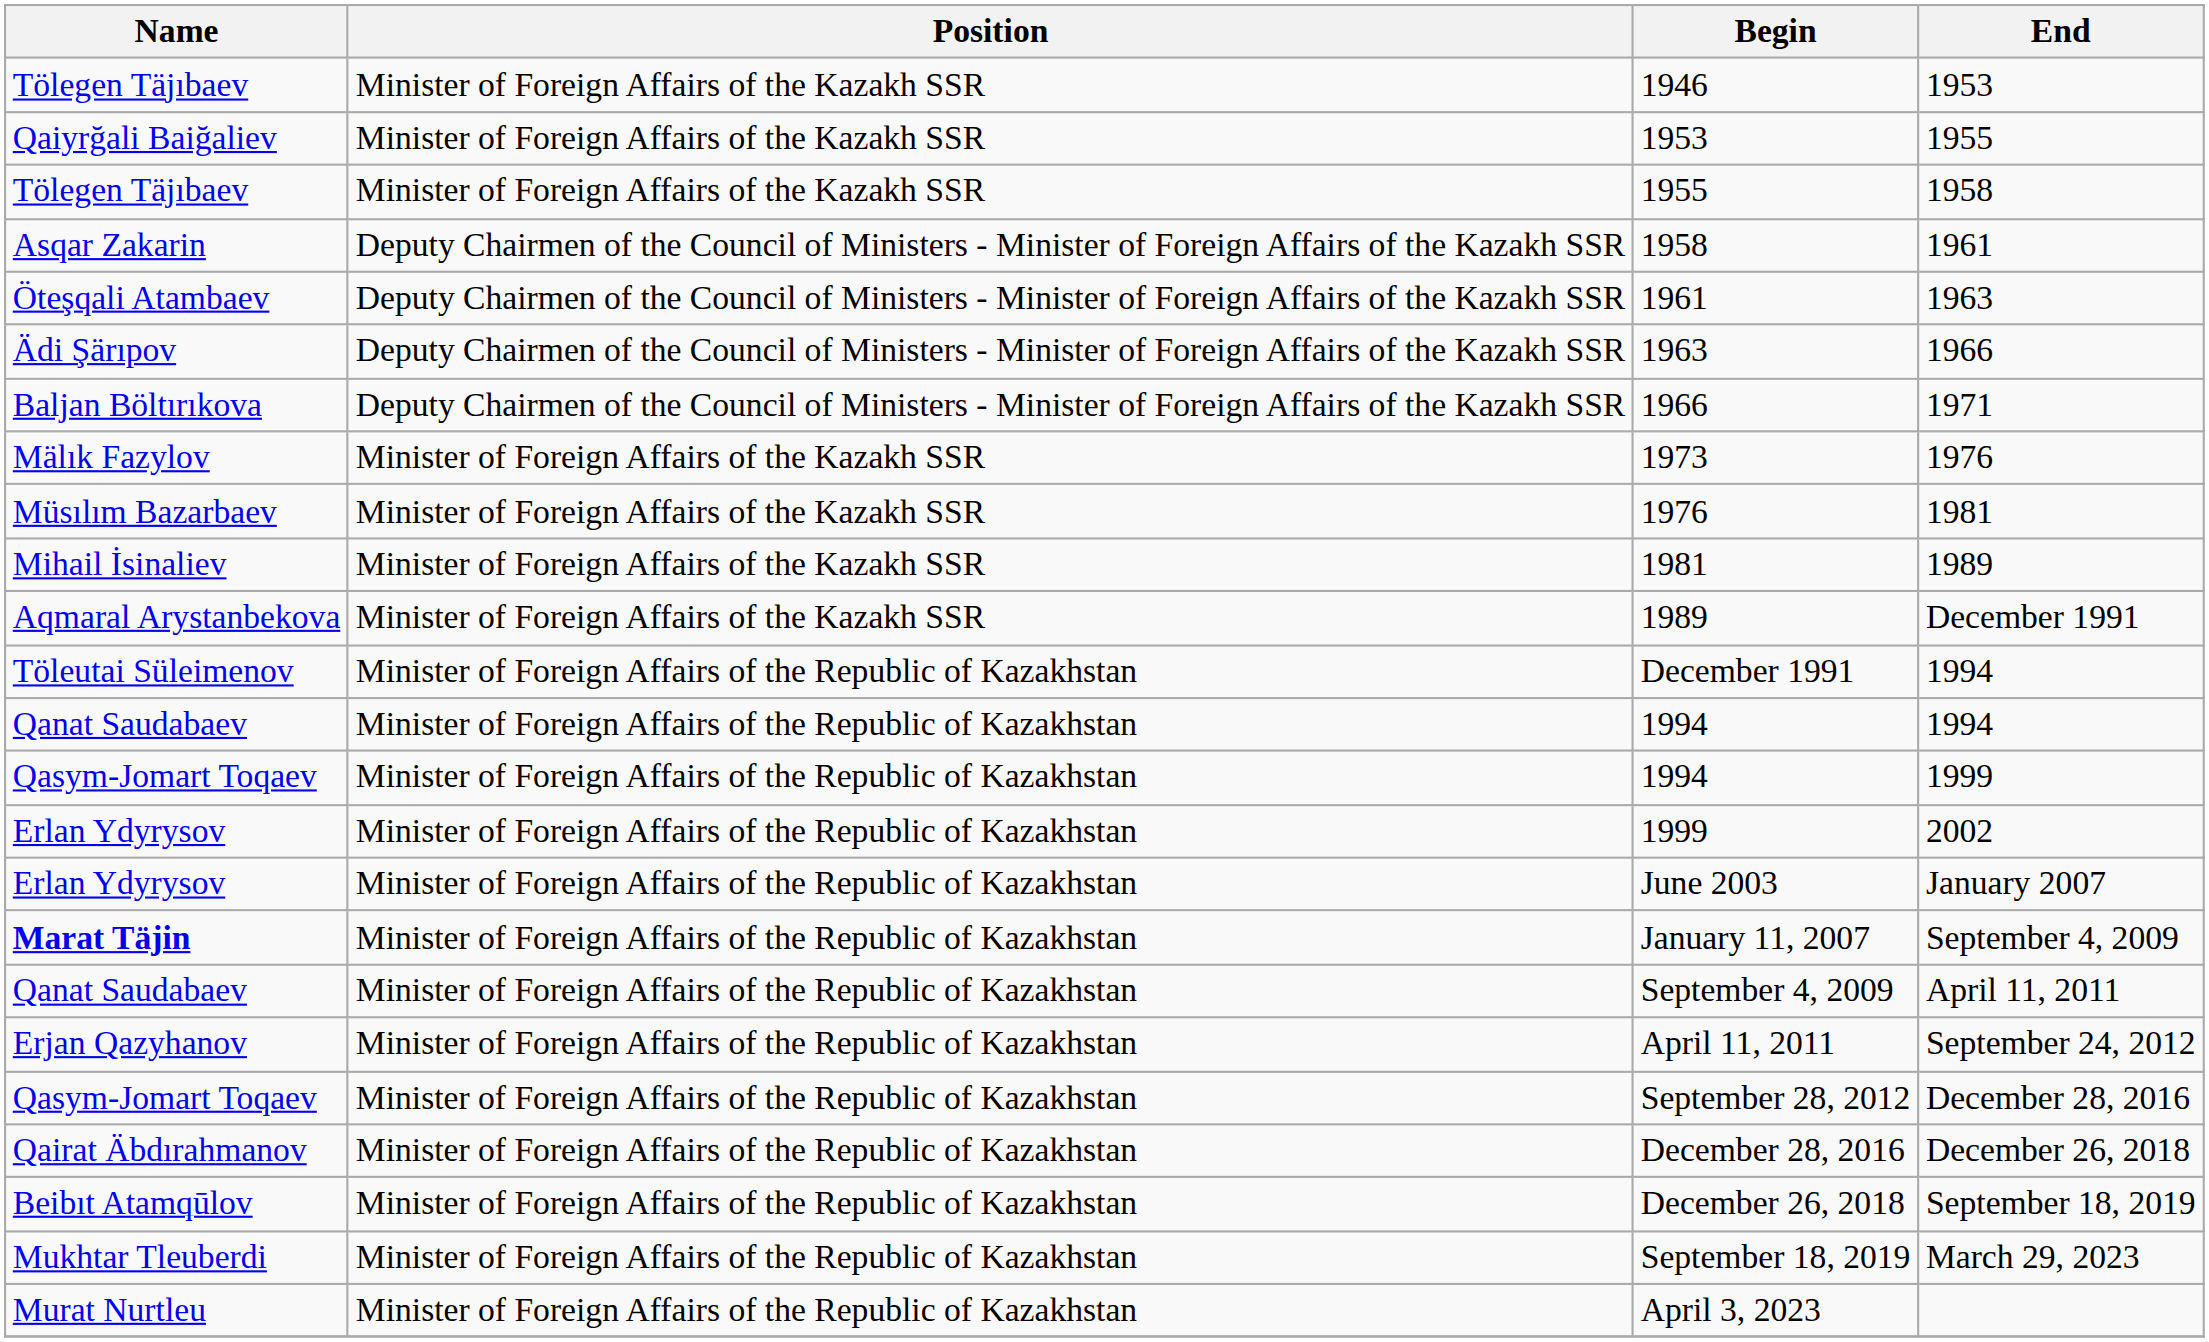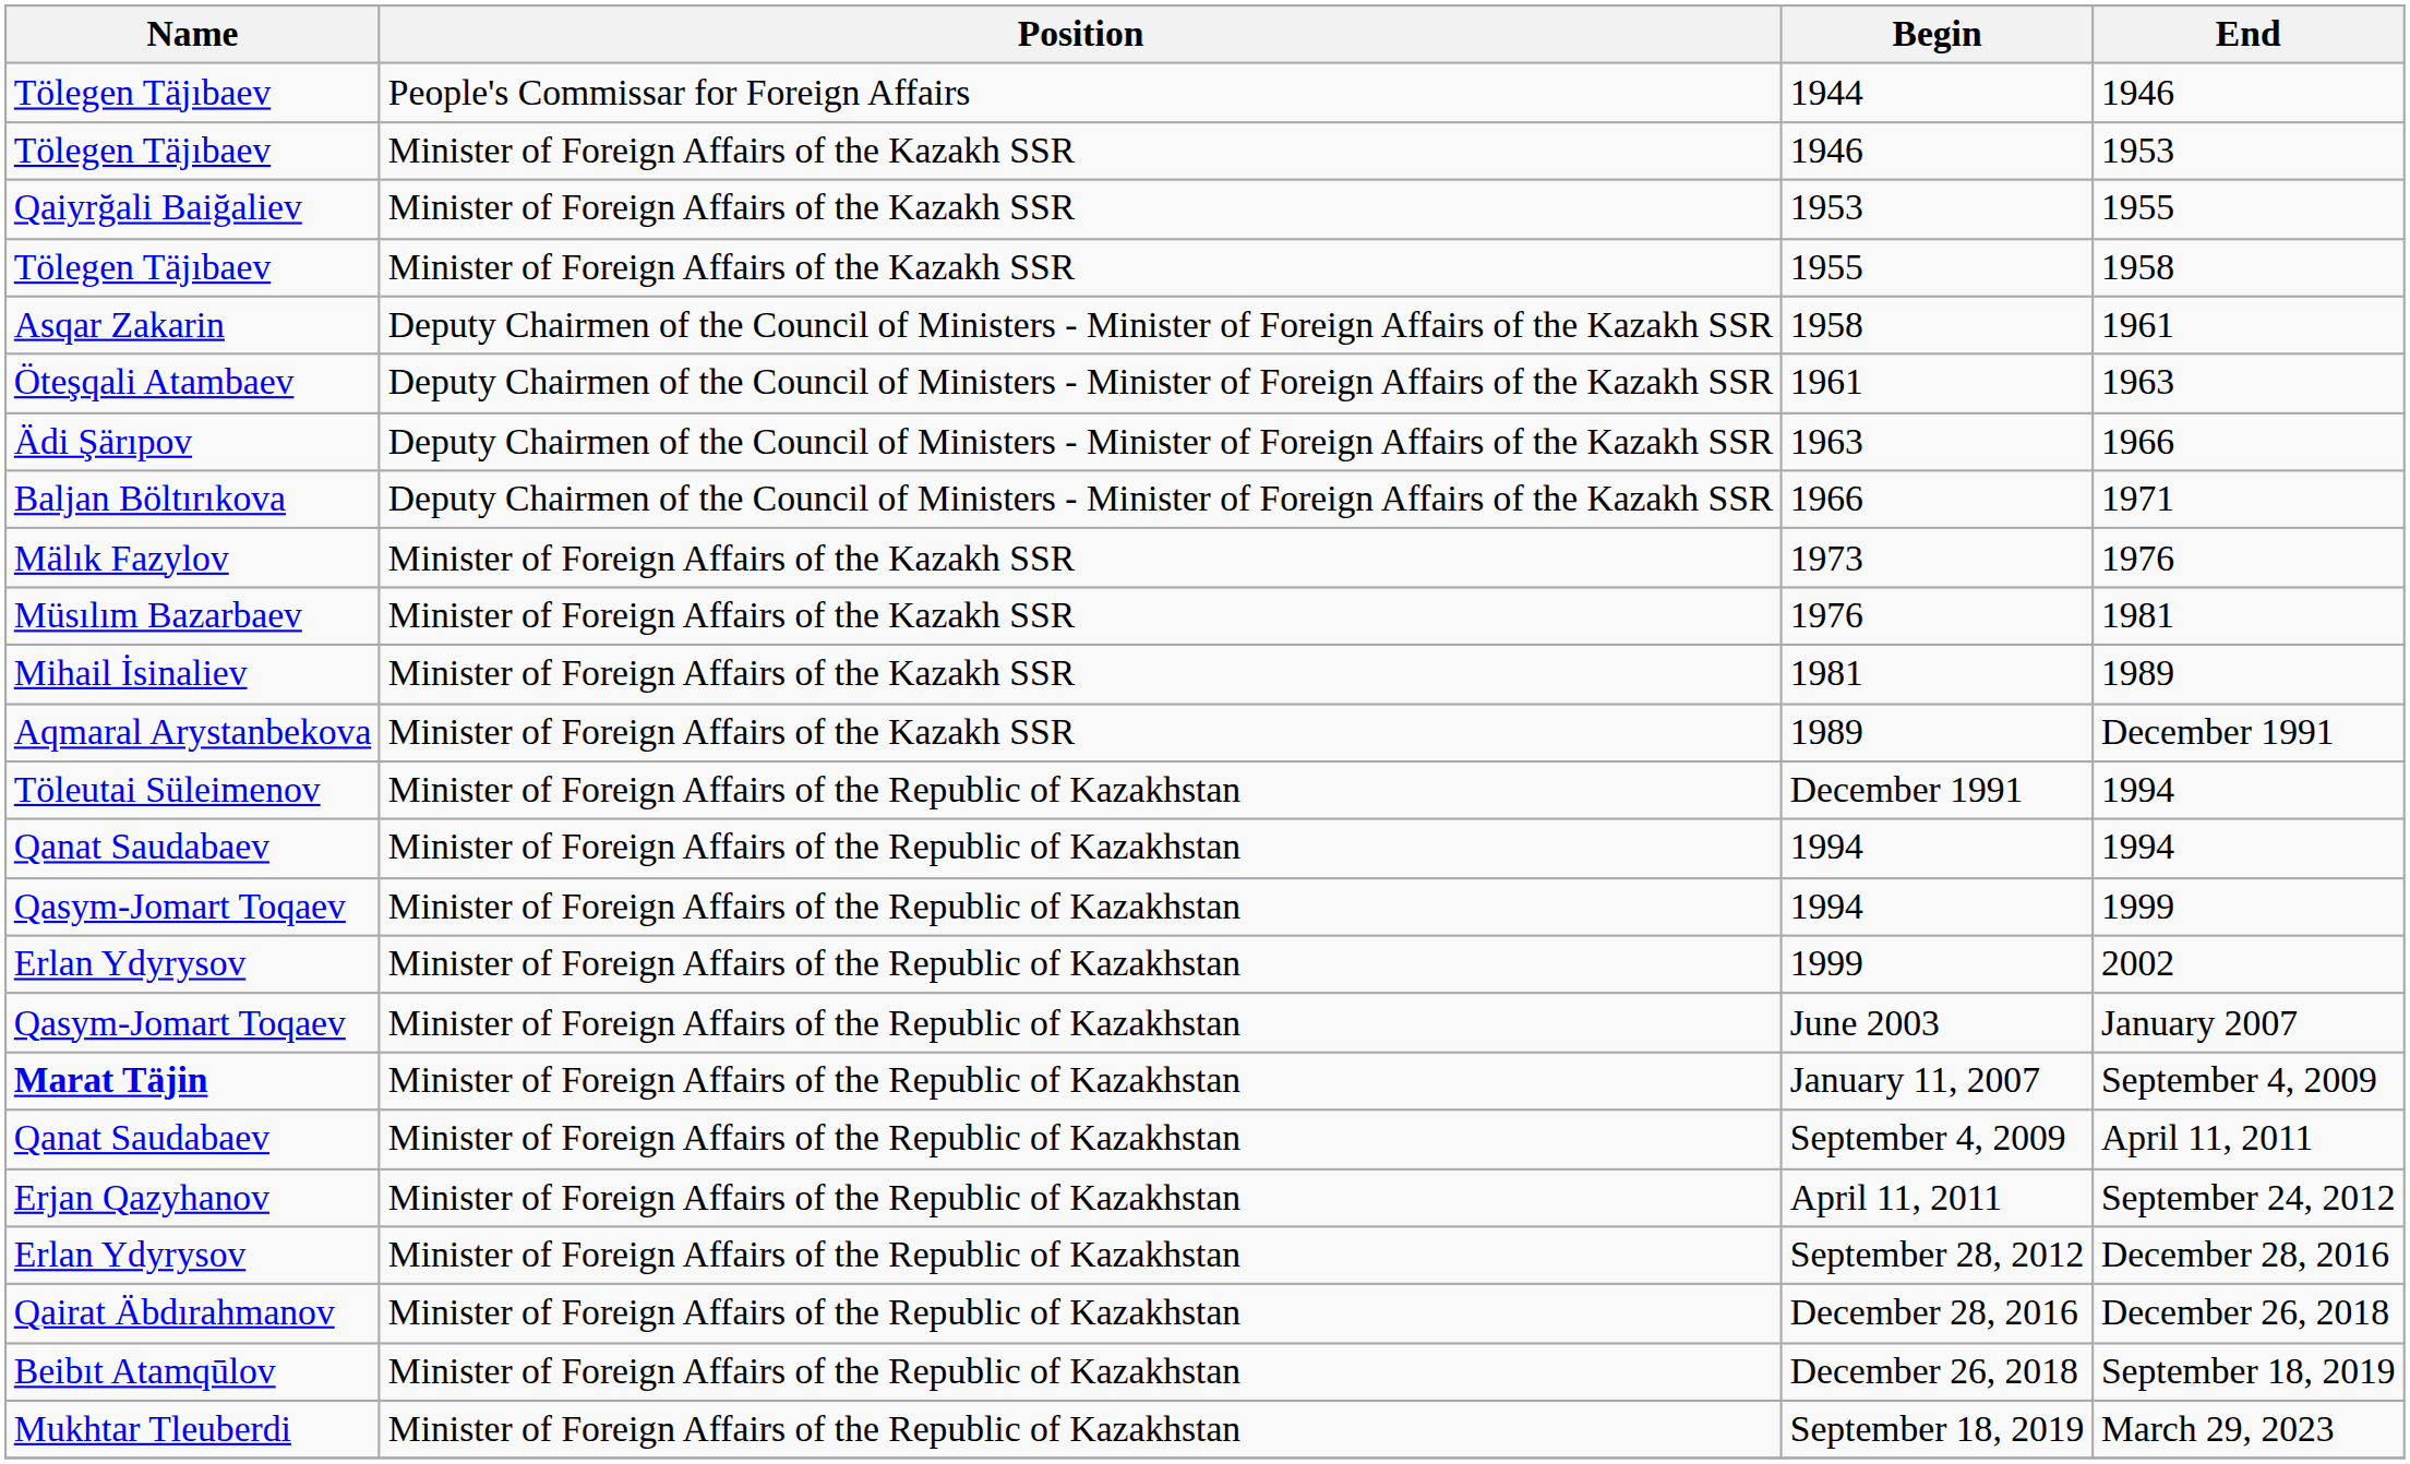+ row: Tölegen Täjıbaev | People's Commissar for Foreign Affairs | 1944 | 1946
June 2003 | Name: Erlan Ydyrysov -> Qasym-Jomart Toqaev
September 28, 2012 | Name: Qasym-Jomart Toqaev -> Erlan Ydyrysov
- row: Murat Nurtleu | Minister of Foreign Affairs of the Republic of Kazakhstan | April 3, 2023
